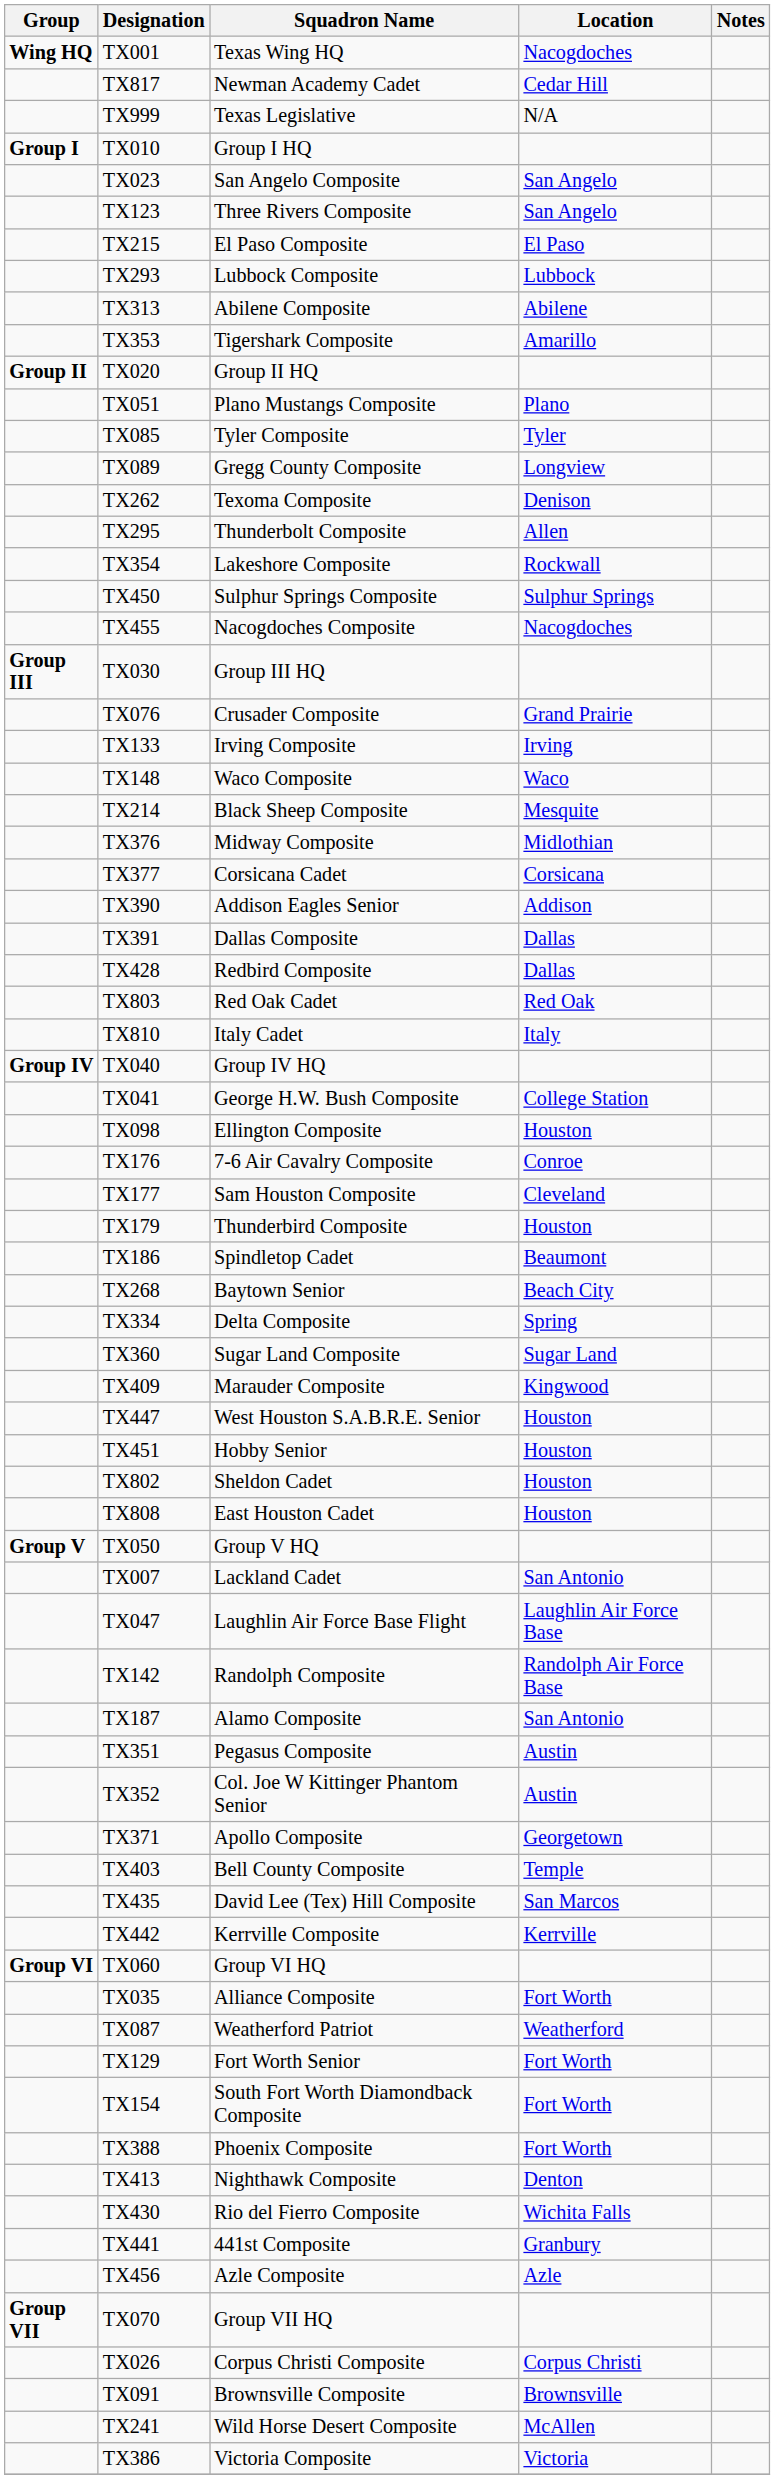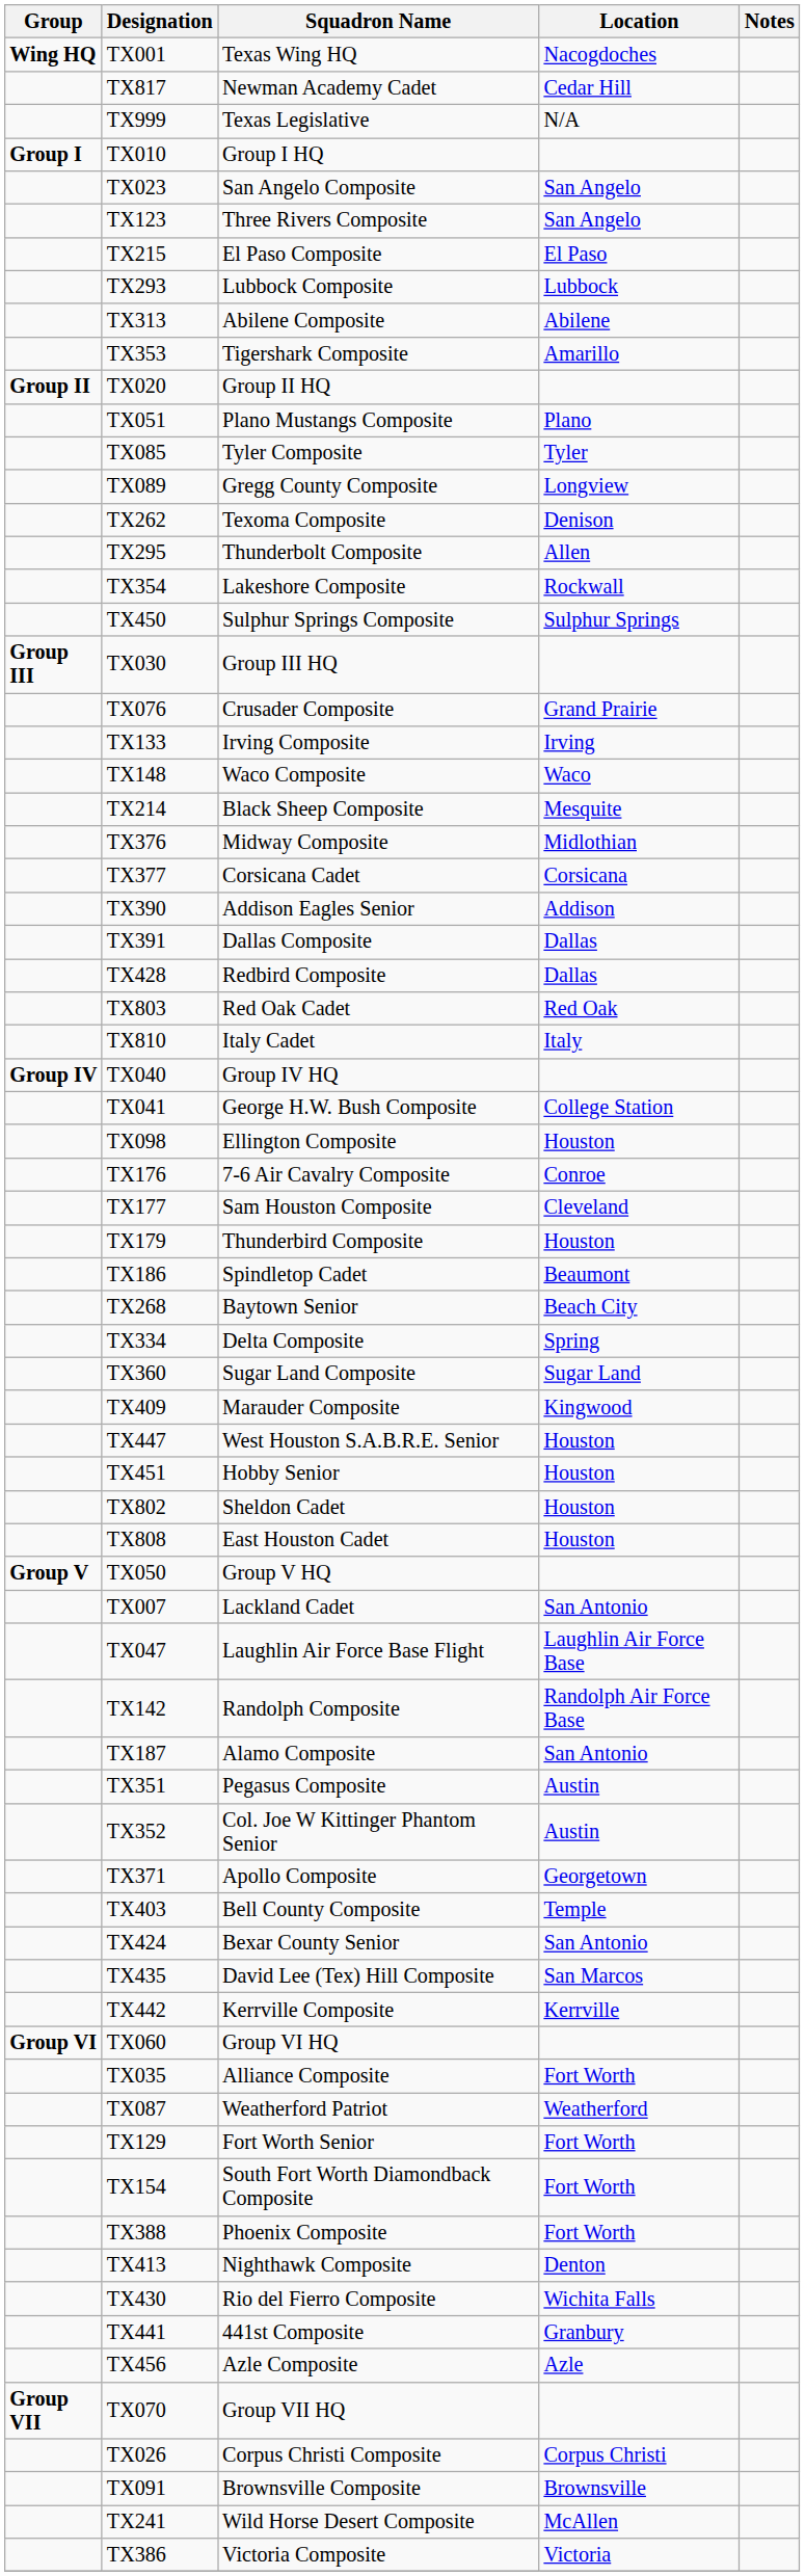- row: TX455 | Nacogdoches Composite | Nacogdoches
+ row: TX424 | Bexar County Senior | San Antonio
